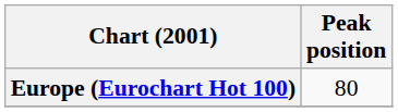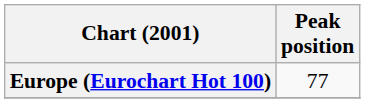Europe (Eurochart Hot 100) | Peak position: 80 -> 77
